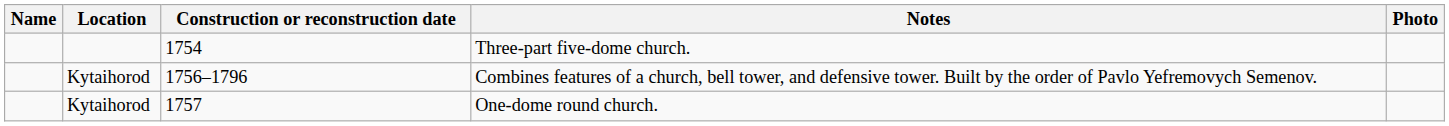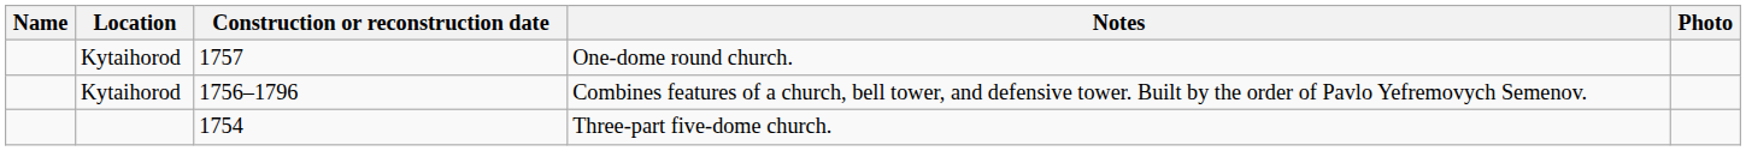rows swapped: Three-part five-dome church. <-> One-dome round church.
